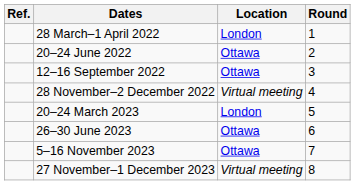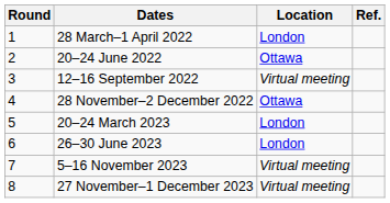columns swapped: Round <-> Ref.
12–16 September 2022 | Location: Ottawa -> Virtual meeting
28 November–2 December 2022 | Location: Virtual meeting -> Ottawa
26–30 June 2023 | Location: Ottawa -> London
5–16 November 2023 | Location: Ottawa -> Virtual meeting
